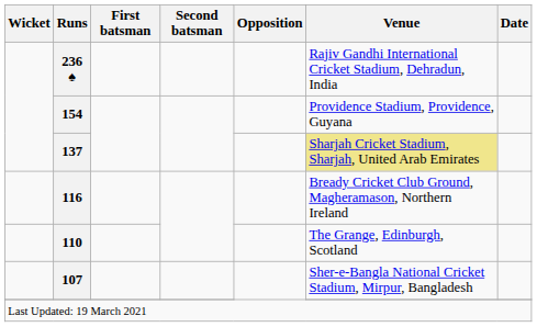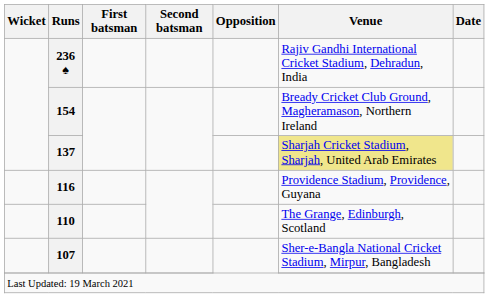154 | Venue: Providence Stadium, Providence, Guyana -> Bready Cricket Club Ground, Magheramason, Northern Ireland
116 | Venue: Bready Cricket Club Ground, Magheramason, Northern Ireland -> Providence Stadium, Providence, Guyana
